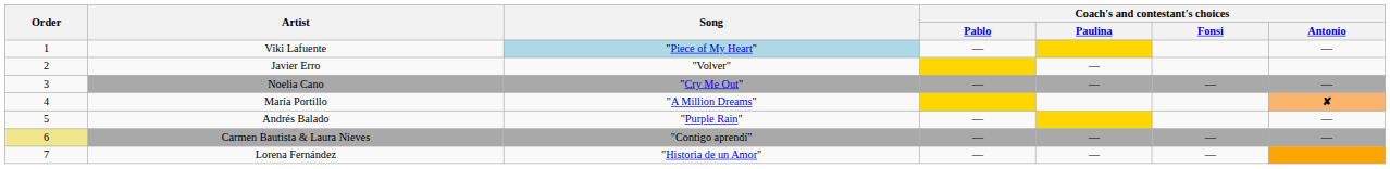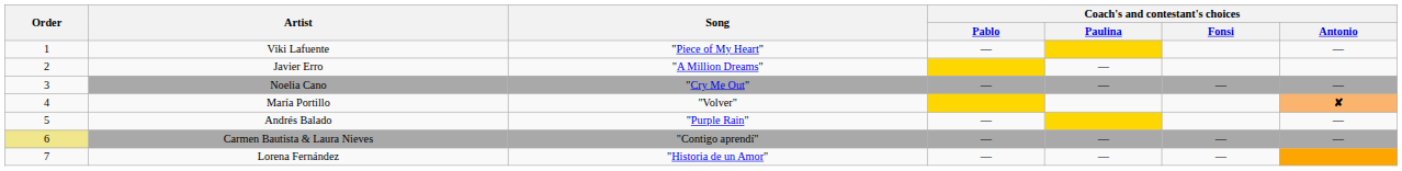Viki Lafuente | Song: lightblue background -> no background
Javier Erro | Song: "Volver" -> "A Million Dreams"
María Portillo | Song: "A Million Dreams" -> "Volver"
